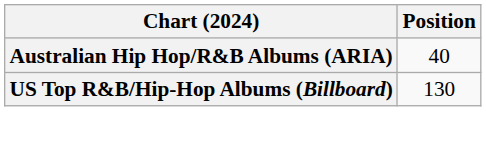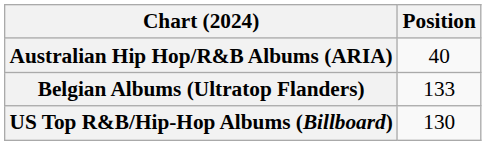+ row: Belgian Albums (Ultratop Flanders) | 133
